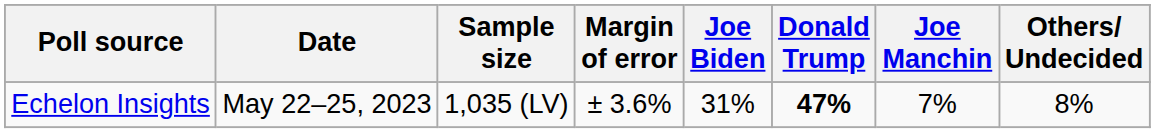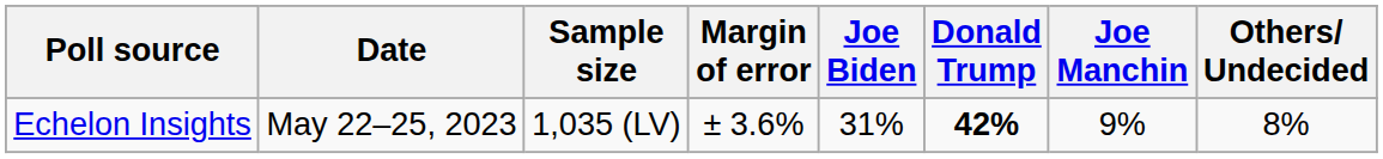Echelon Insights | Donald Trump: 47% -> 42%
Echelon Insights | Joe Manchin: 7% -> 9%
